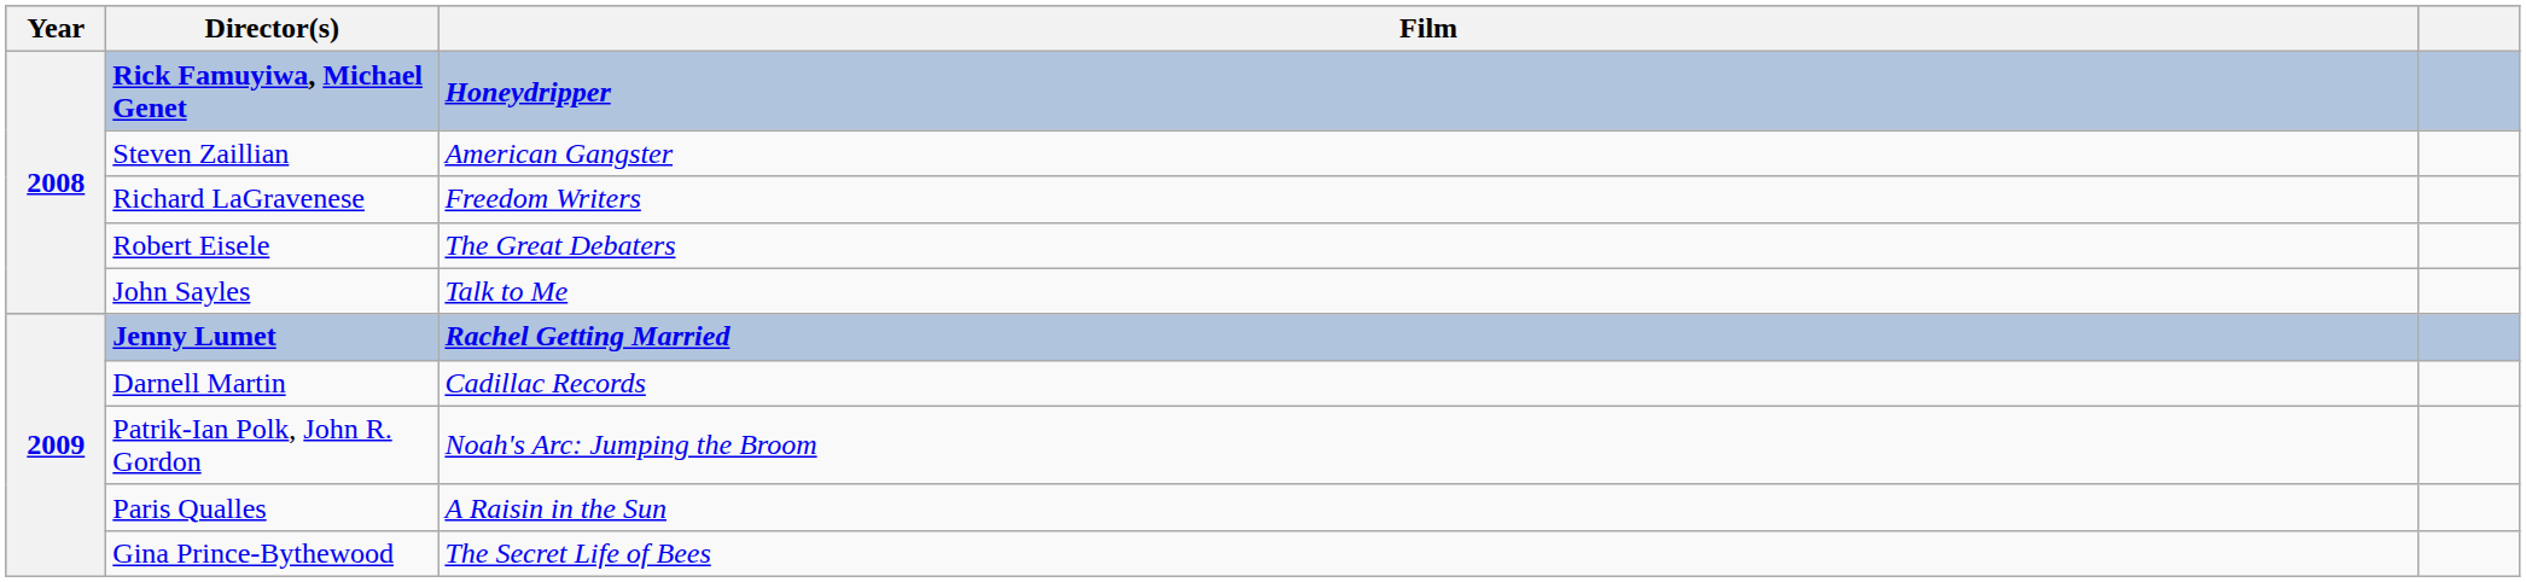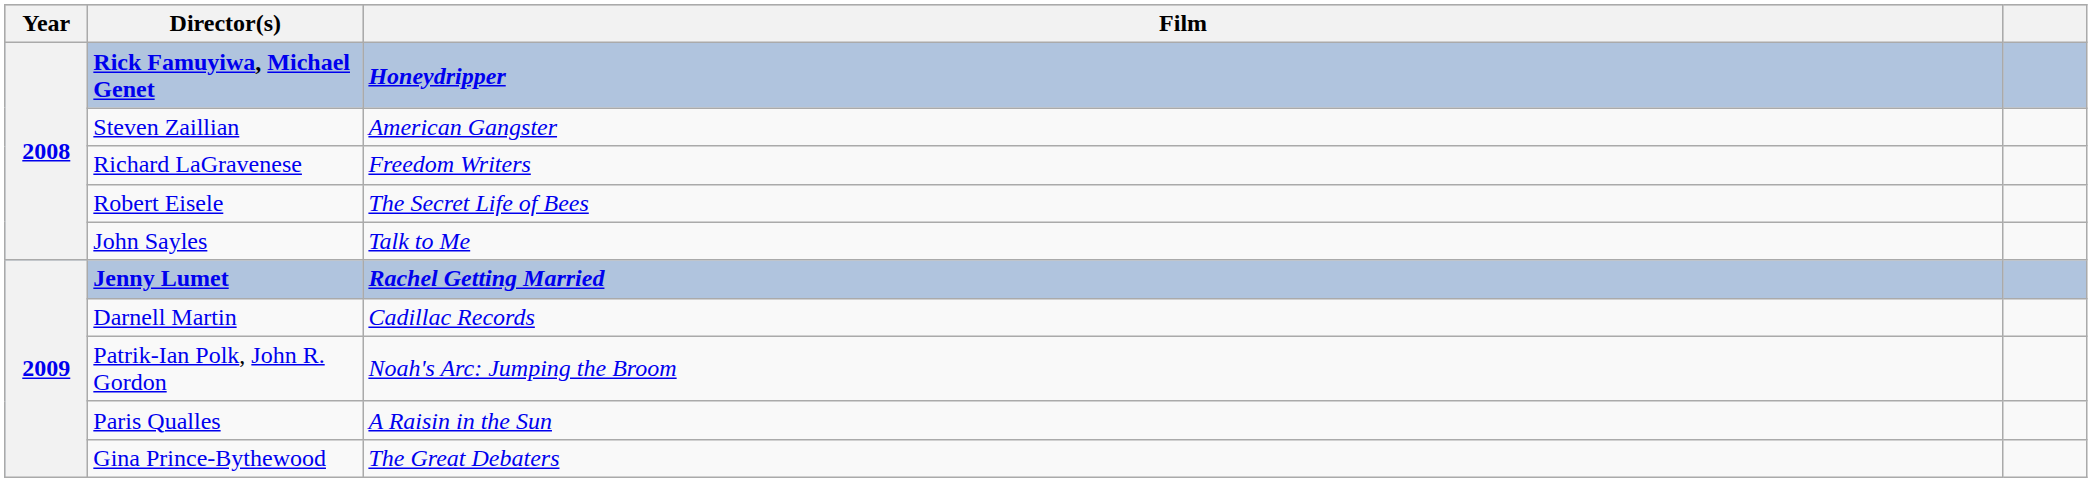Robert Eisele | Film: The Great Debaters -> The Secret Life of Bees
Gina Prince-Bythewood | Film: The Secret Life of Bees -> The Great Debaters
